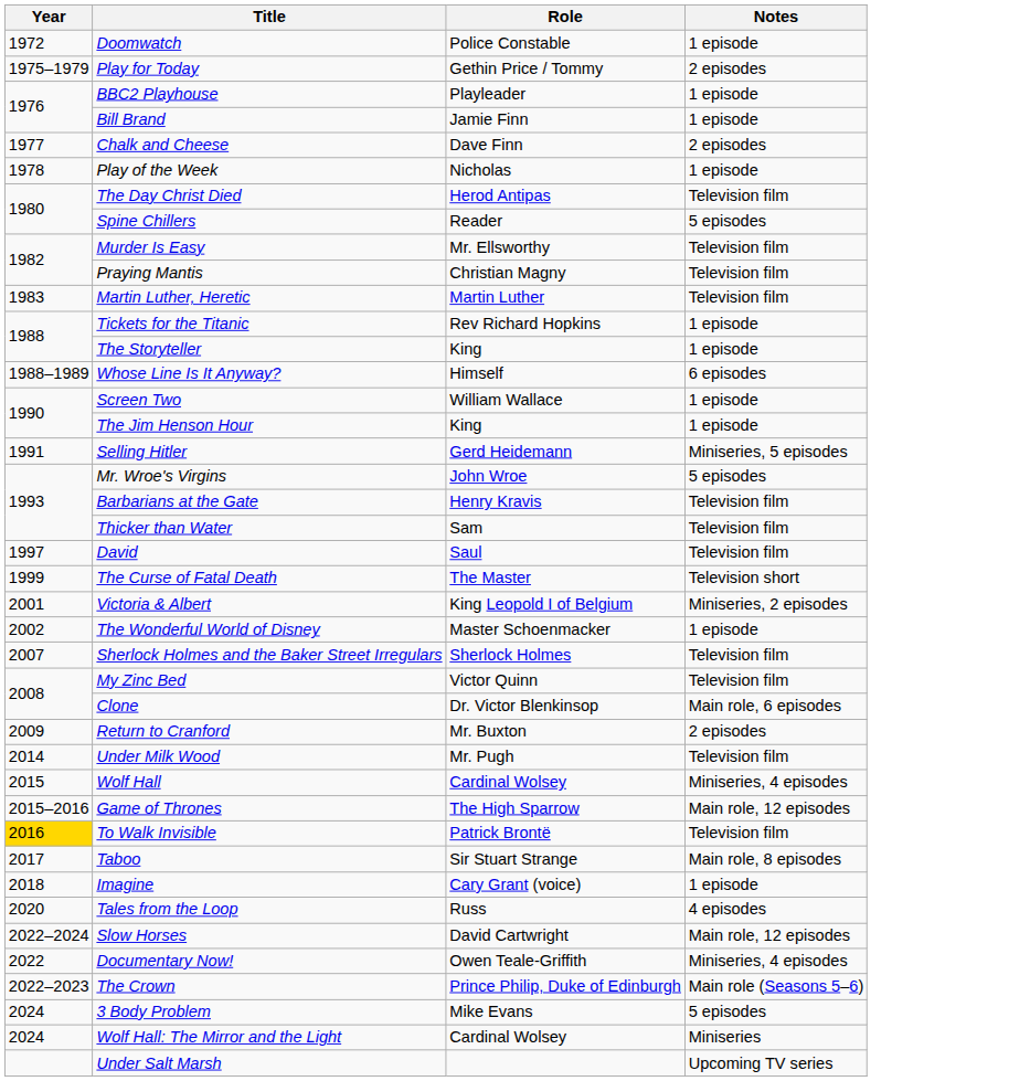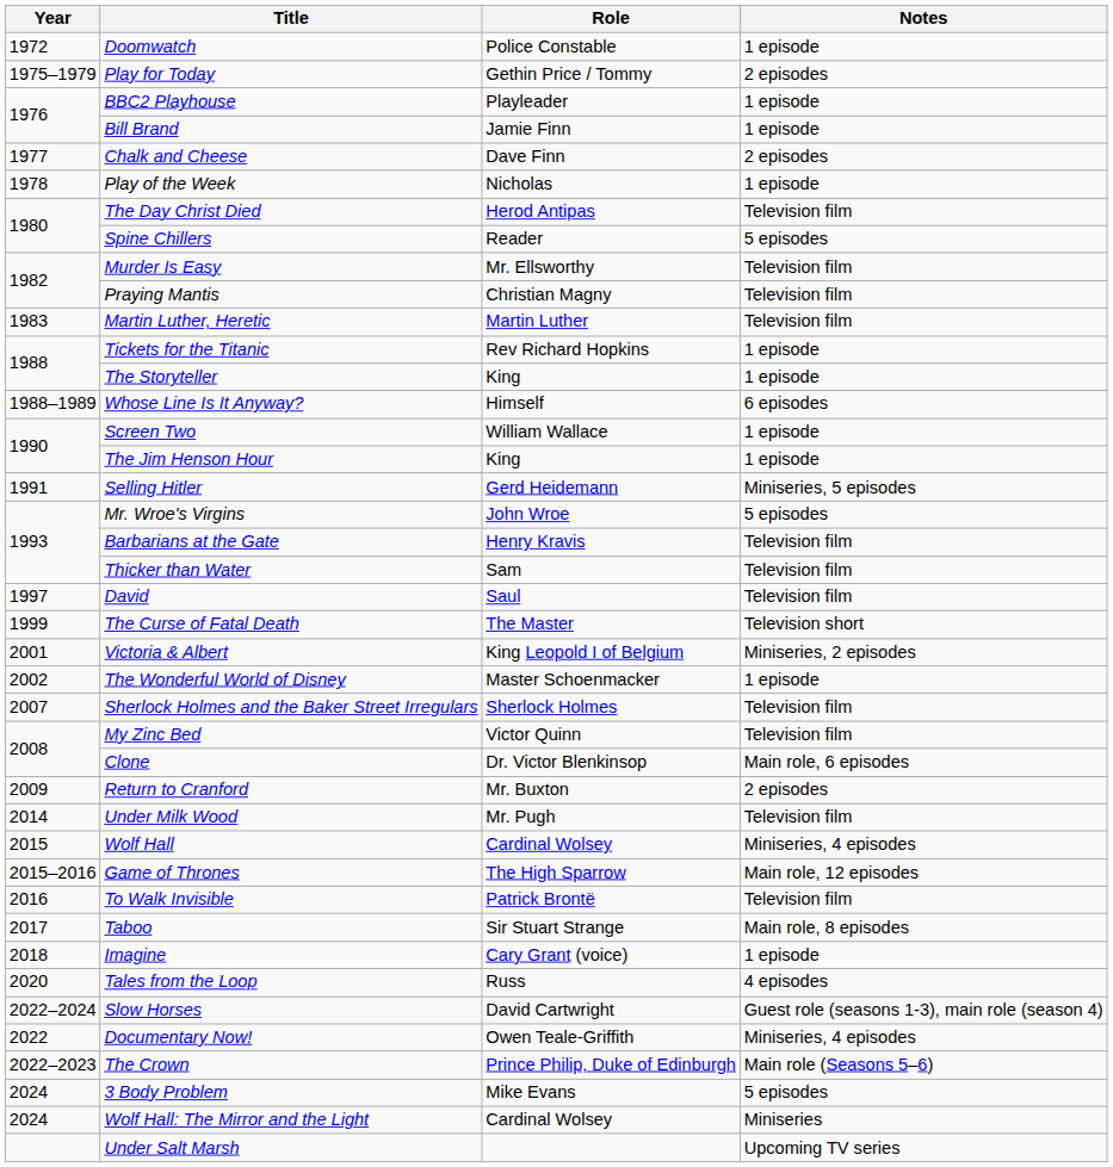To Walk Invisible | Year: gold background -> no background
Slow Horses | Notes: Main role, 12 episodes -> Guest role (seasons 1-3), main role (season 4)
